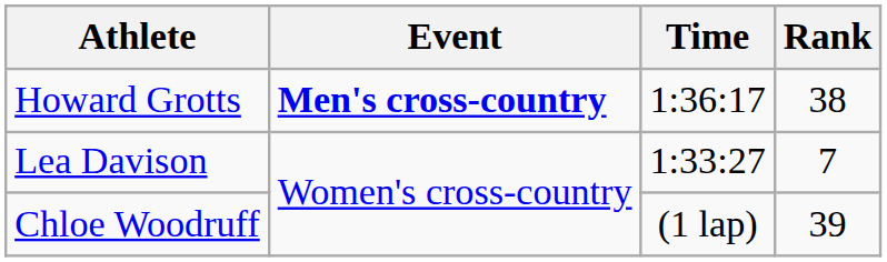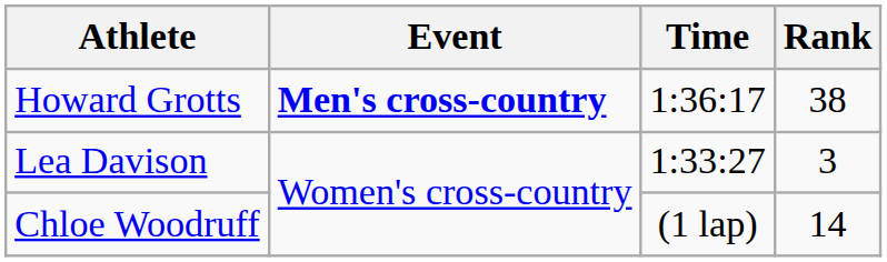Lea Davison | Rank: 7 -> 3
Chloe Woodruff | Rank: 39 -> 14
